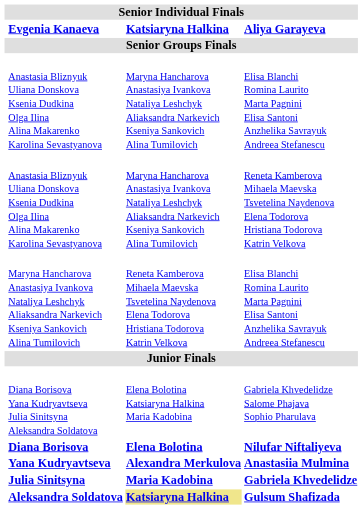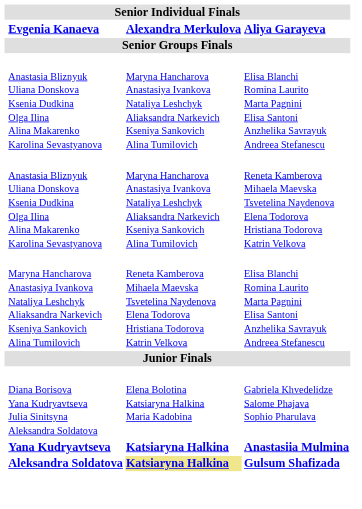Evgenia Kanaeva | column 3: Katsiaryna Halkina -> Alexandra Merkulova
- row: Diana Borisova | Elena Bolotina | Nilufar Niftaliyeva
Yana Kudryavtseva | column 3: Alexandra Merkulova -> Katsiaryna Halkina
- row: Julia Sinitsyna | Maria Kadobina | Gabriela Khvedelidze
